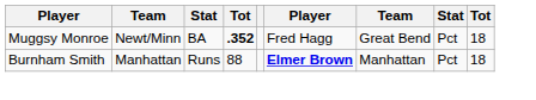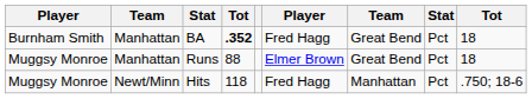BA | column 1: Muggsy Monroe -> Burnham Smith
BA | column 2: Newt/Minn -> Manhattan
Runs | column 1: Burnham Smith -> Muggsy Monroe
Runs | column 6: bold -> normal
Runs | column 7: Manhattan -> Great Bend
+ row: Muggsy Monroe | Newt/Minn | Hits | 118 | Fred Hagg | Manhattan | Pct | .750; 18-6
